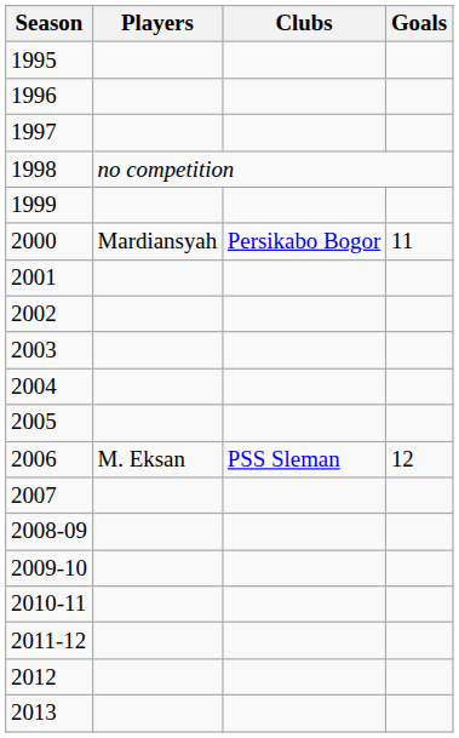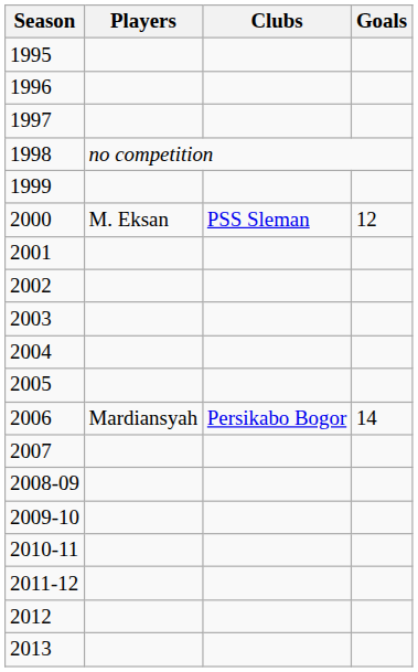2000 | Players: Mardiansyah -> M. Eksan
2000 | Clubs: Persikabo Bogor -> PSS Sleman
2000 | Goals: 11 -> 12
2006 | Players: M. Eksan -> Mardiansyah
2006 | Clubs: PSS Sleman -> Persikabo Bogor
2006 | Goals: 12 -> 14
